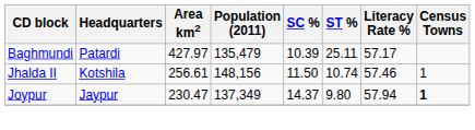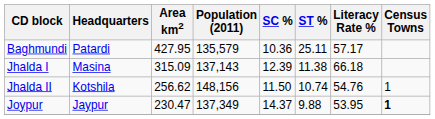Baghmundi | Area km2: 427.97 -> 427.95
Baghmundi | Population (2011): 135,479 -> 135,579
Baghmundi | SC %: 10.39 -> 10.36
+ row: Jhalda I | Masina | 315.09 | 137,143 | 12.39 | 11.38 | 66.18
Jhalda II | Area km2: 256.61 -> 256.62
Jhalda II | Literacy Rate %: 57.46 -> 54.76
Joypur | ST %: 9.80 -> 9.88
Joypur | Literacy Rate %: 57.94 -> 53.95
